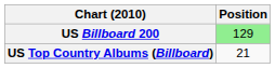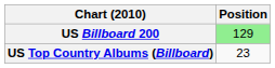US Top Country Albums (Billboard) | Position: 21 -> 23
